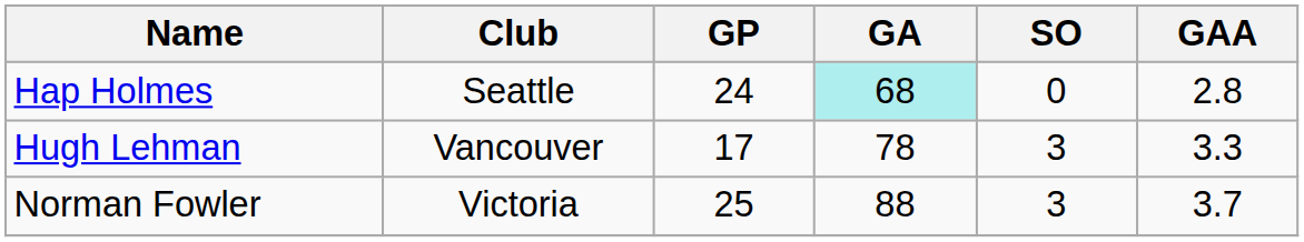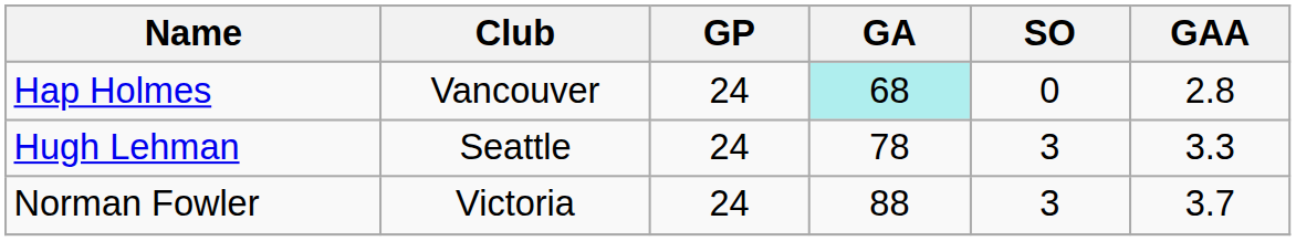Hap Holmes | Club: Seattle -> Vancouver
Hugh Lehman | Club: Vancouver -> Seattle
Hugh Lehman | GP: 17 -> 24
Norman Fowler | GP: 25 -> 24
